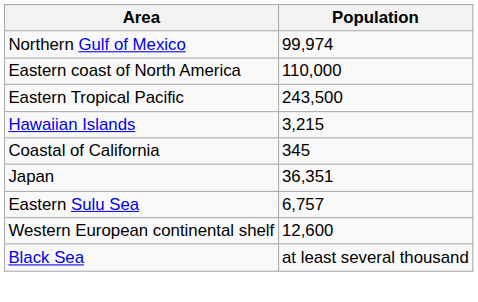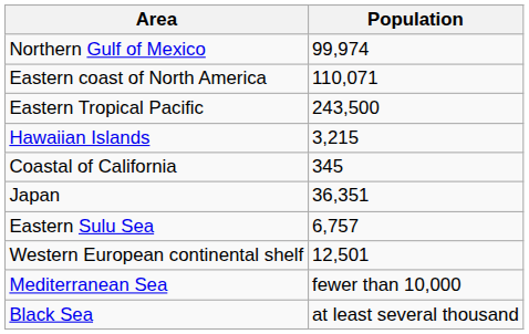Eastern coast of North America | Population: 110,000 -> 110,071
Western European continental shelf | Population: 12,600 -> 12,501
+ row: Mediterranean Sea | fewer than 10,000
